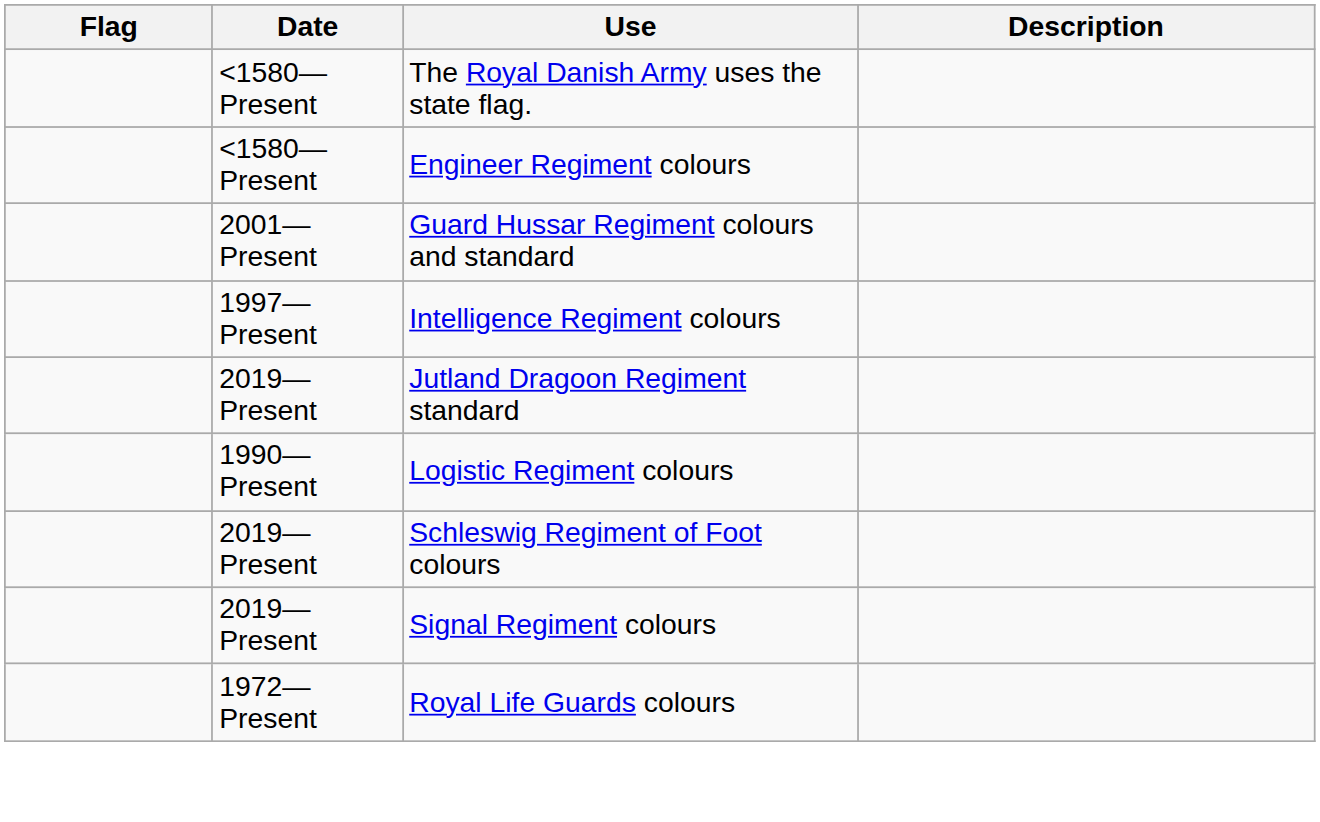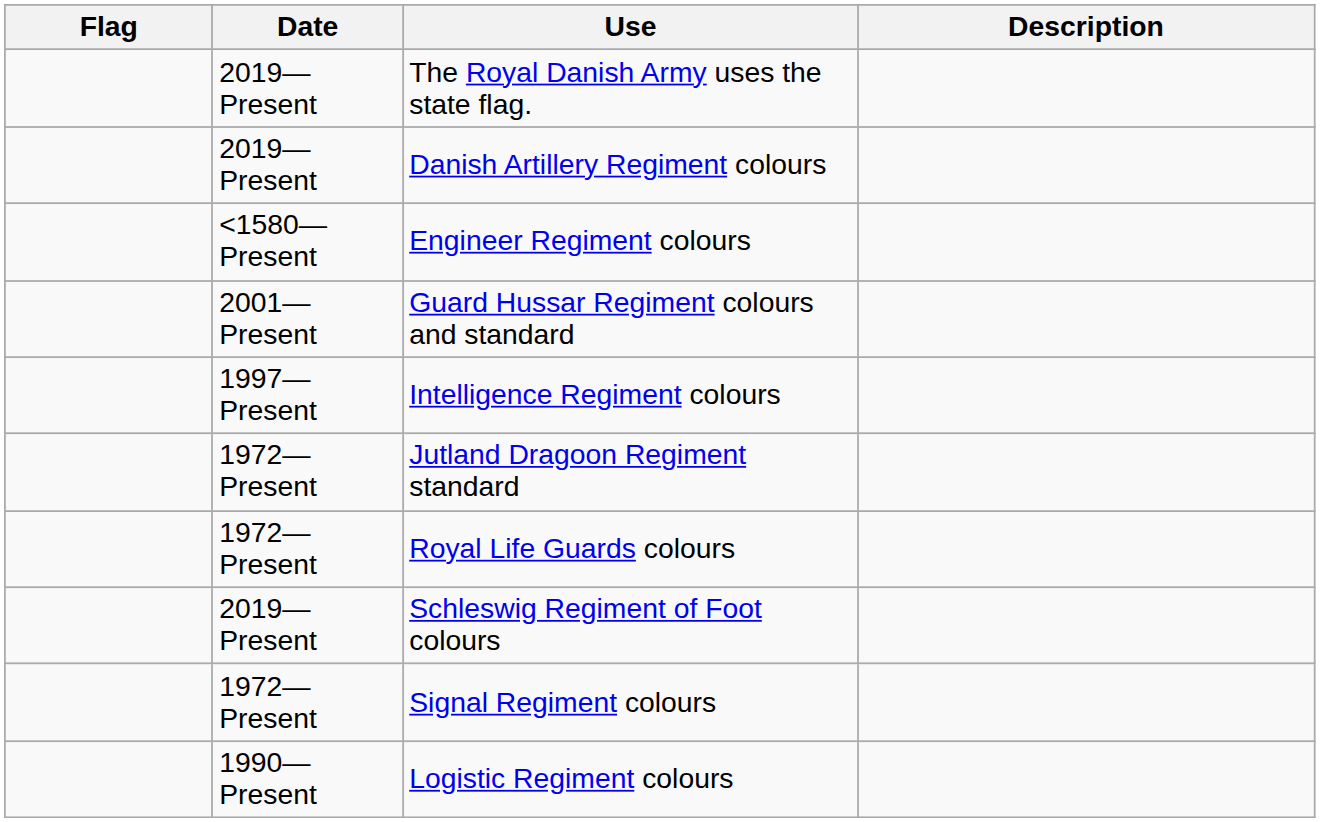The Royal Danish Army uses the state flag. | Date: <1580—Present -> 2019—Present
+ row: 2019—Present | Danish Artillery Regiment colours
Jutland Dragoon Regiment standard | Date: 2019—Present -> 1972—Present
rows swapped: Royal Life Guards colours <-> Logistic Regiment colours
Signal Regiment colours | Date: 2019—Present -> 1972—Present
